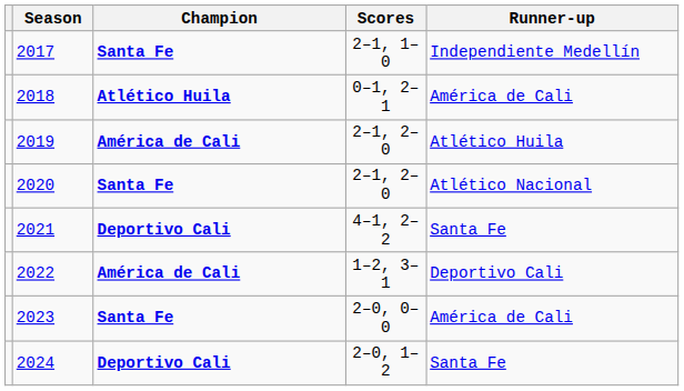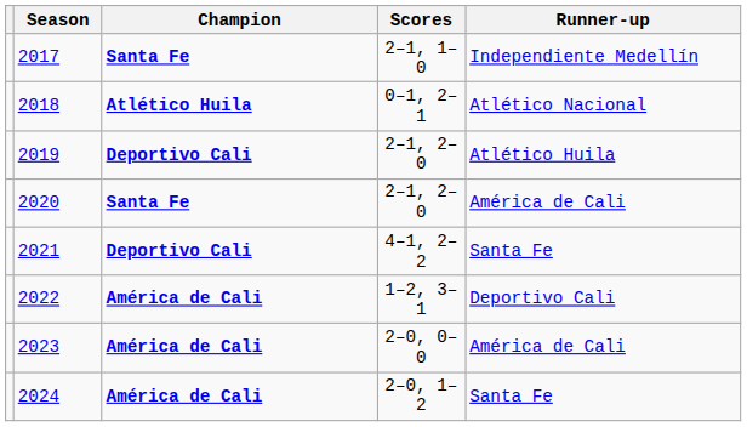2018 | Runner-up: América de Cali -> Atlético Nacional
2019 | Champion: América de Cali -> Deportivo Cali
2020 | Runner-up: Atlético Nacional -> América de Cali
2023 | Champion: Santa Fe -> América de Cali
2024 | Champion: Deportivo Cali -> América de Cali
